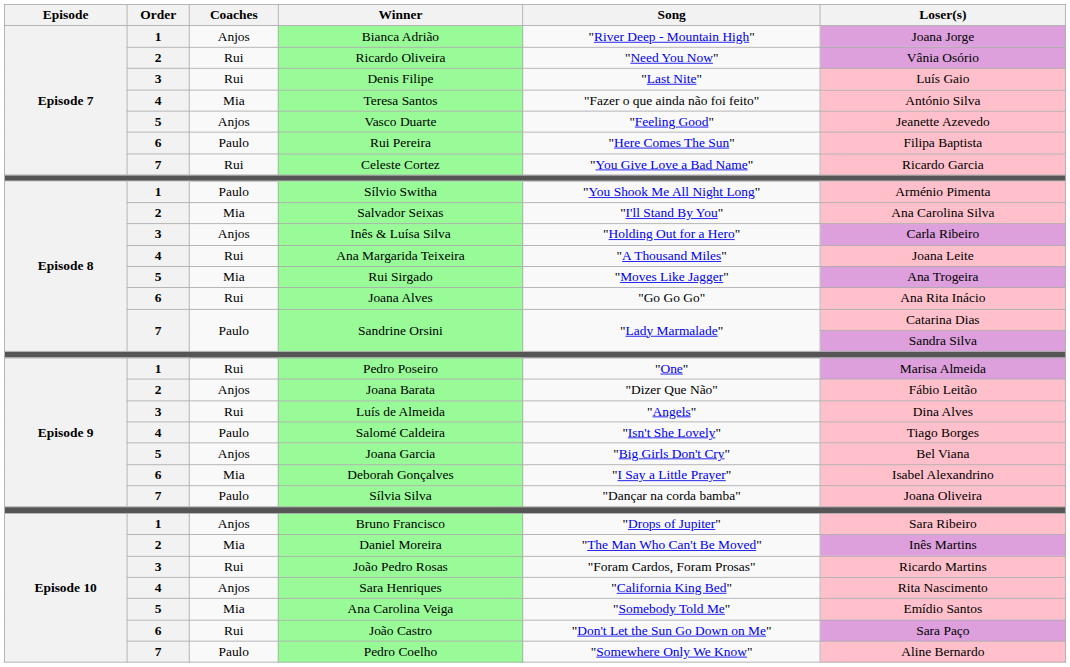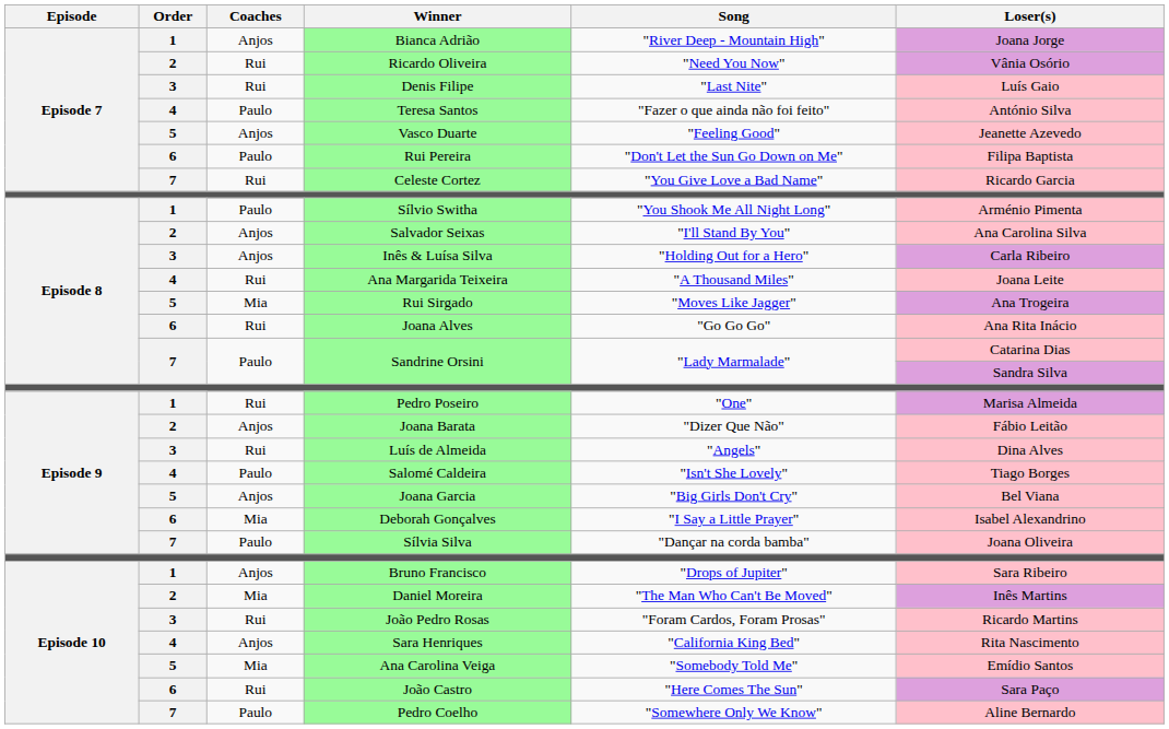Teresa Santos | Coaches: Mia -> Paulo
Rui Pereira | Song: "Here Comes The Sun" -> "Don't Let the Sun Go Down on Me"
Salvador Seixas | Coaches: Mia -> Anjos
João Castro | Song: "Don't Let the Sun Go Down on Me" -> "Here Comes The Sun"
